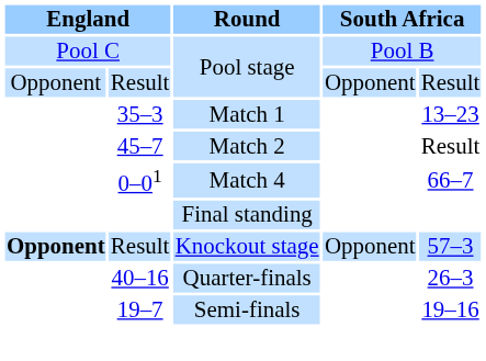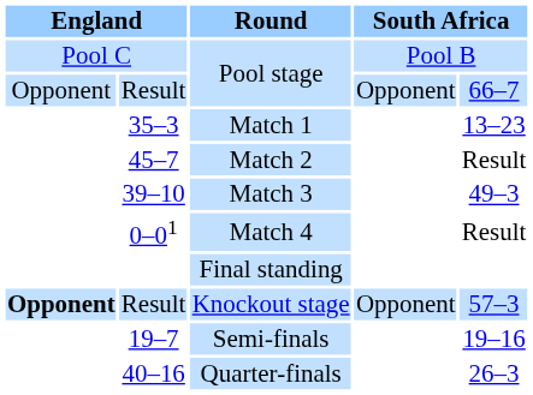Result / Pool stage | column 5: Result -> 66–7
+ row: 39–10 | Match 3 | 49–3
Match 4 | column 5: 66–7 -> Result
rows swapped: Quarter-finals <-> Semi-finals
